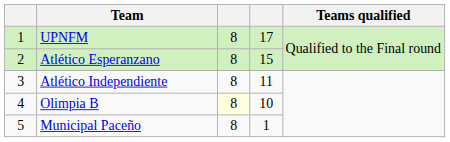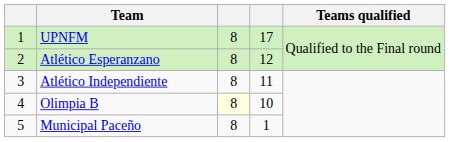Atlético Esperanzano | column 4: 15 -> 12
